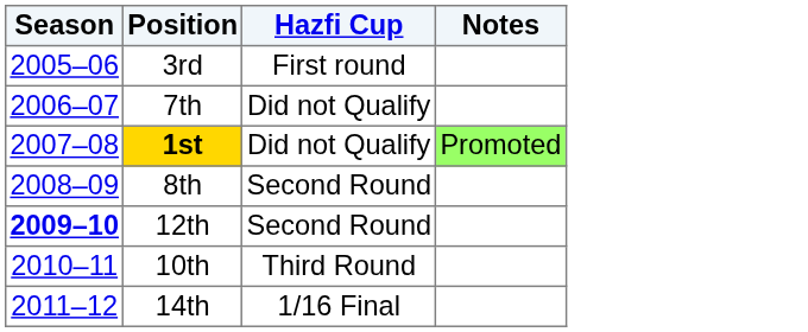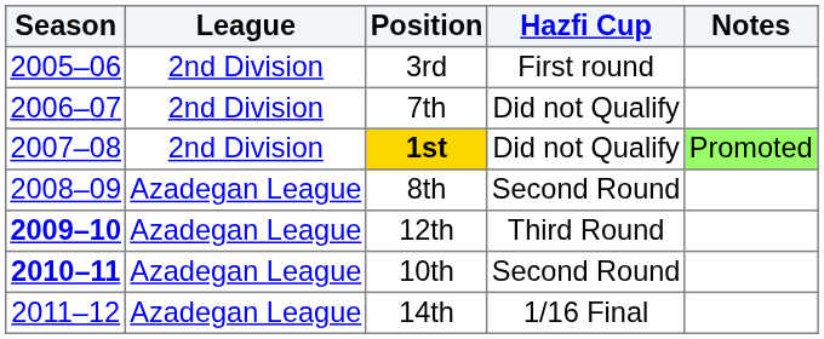+ column: League | 2nd Division | 2nd Division | 2nd Division | Azadegan League | Azadegan League | Azadegan League | Azadegan League
12th | Hazfi Cup: Second Round -> Third Round
10th | Season: normal -> bold
10th | Hazfi Cup: Third Round -> Second Round
